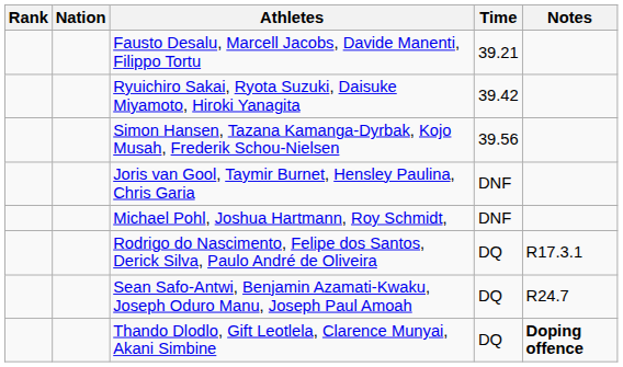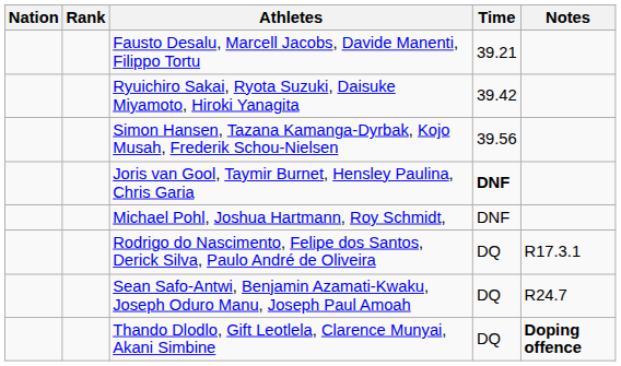columns swapped: Rank <-> Nation
Joris van Gool, Taymir Burnet, Hensley Paulina, Chris Garia | Time: normal -> bold
